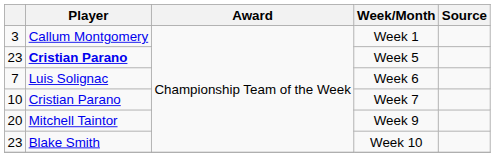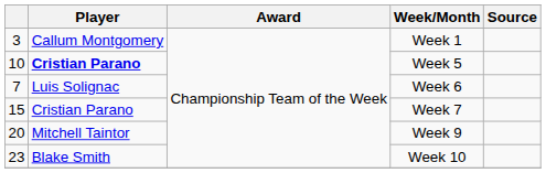Week 5 | column 1: 23 -> 10
Week 7 | column 1: 10 -> 15
